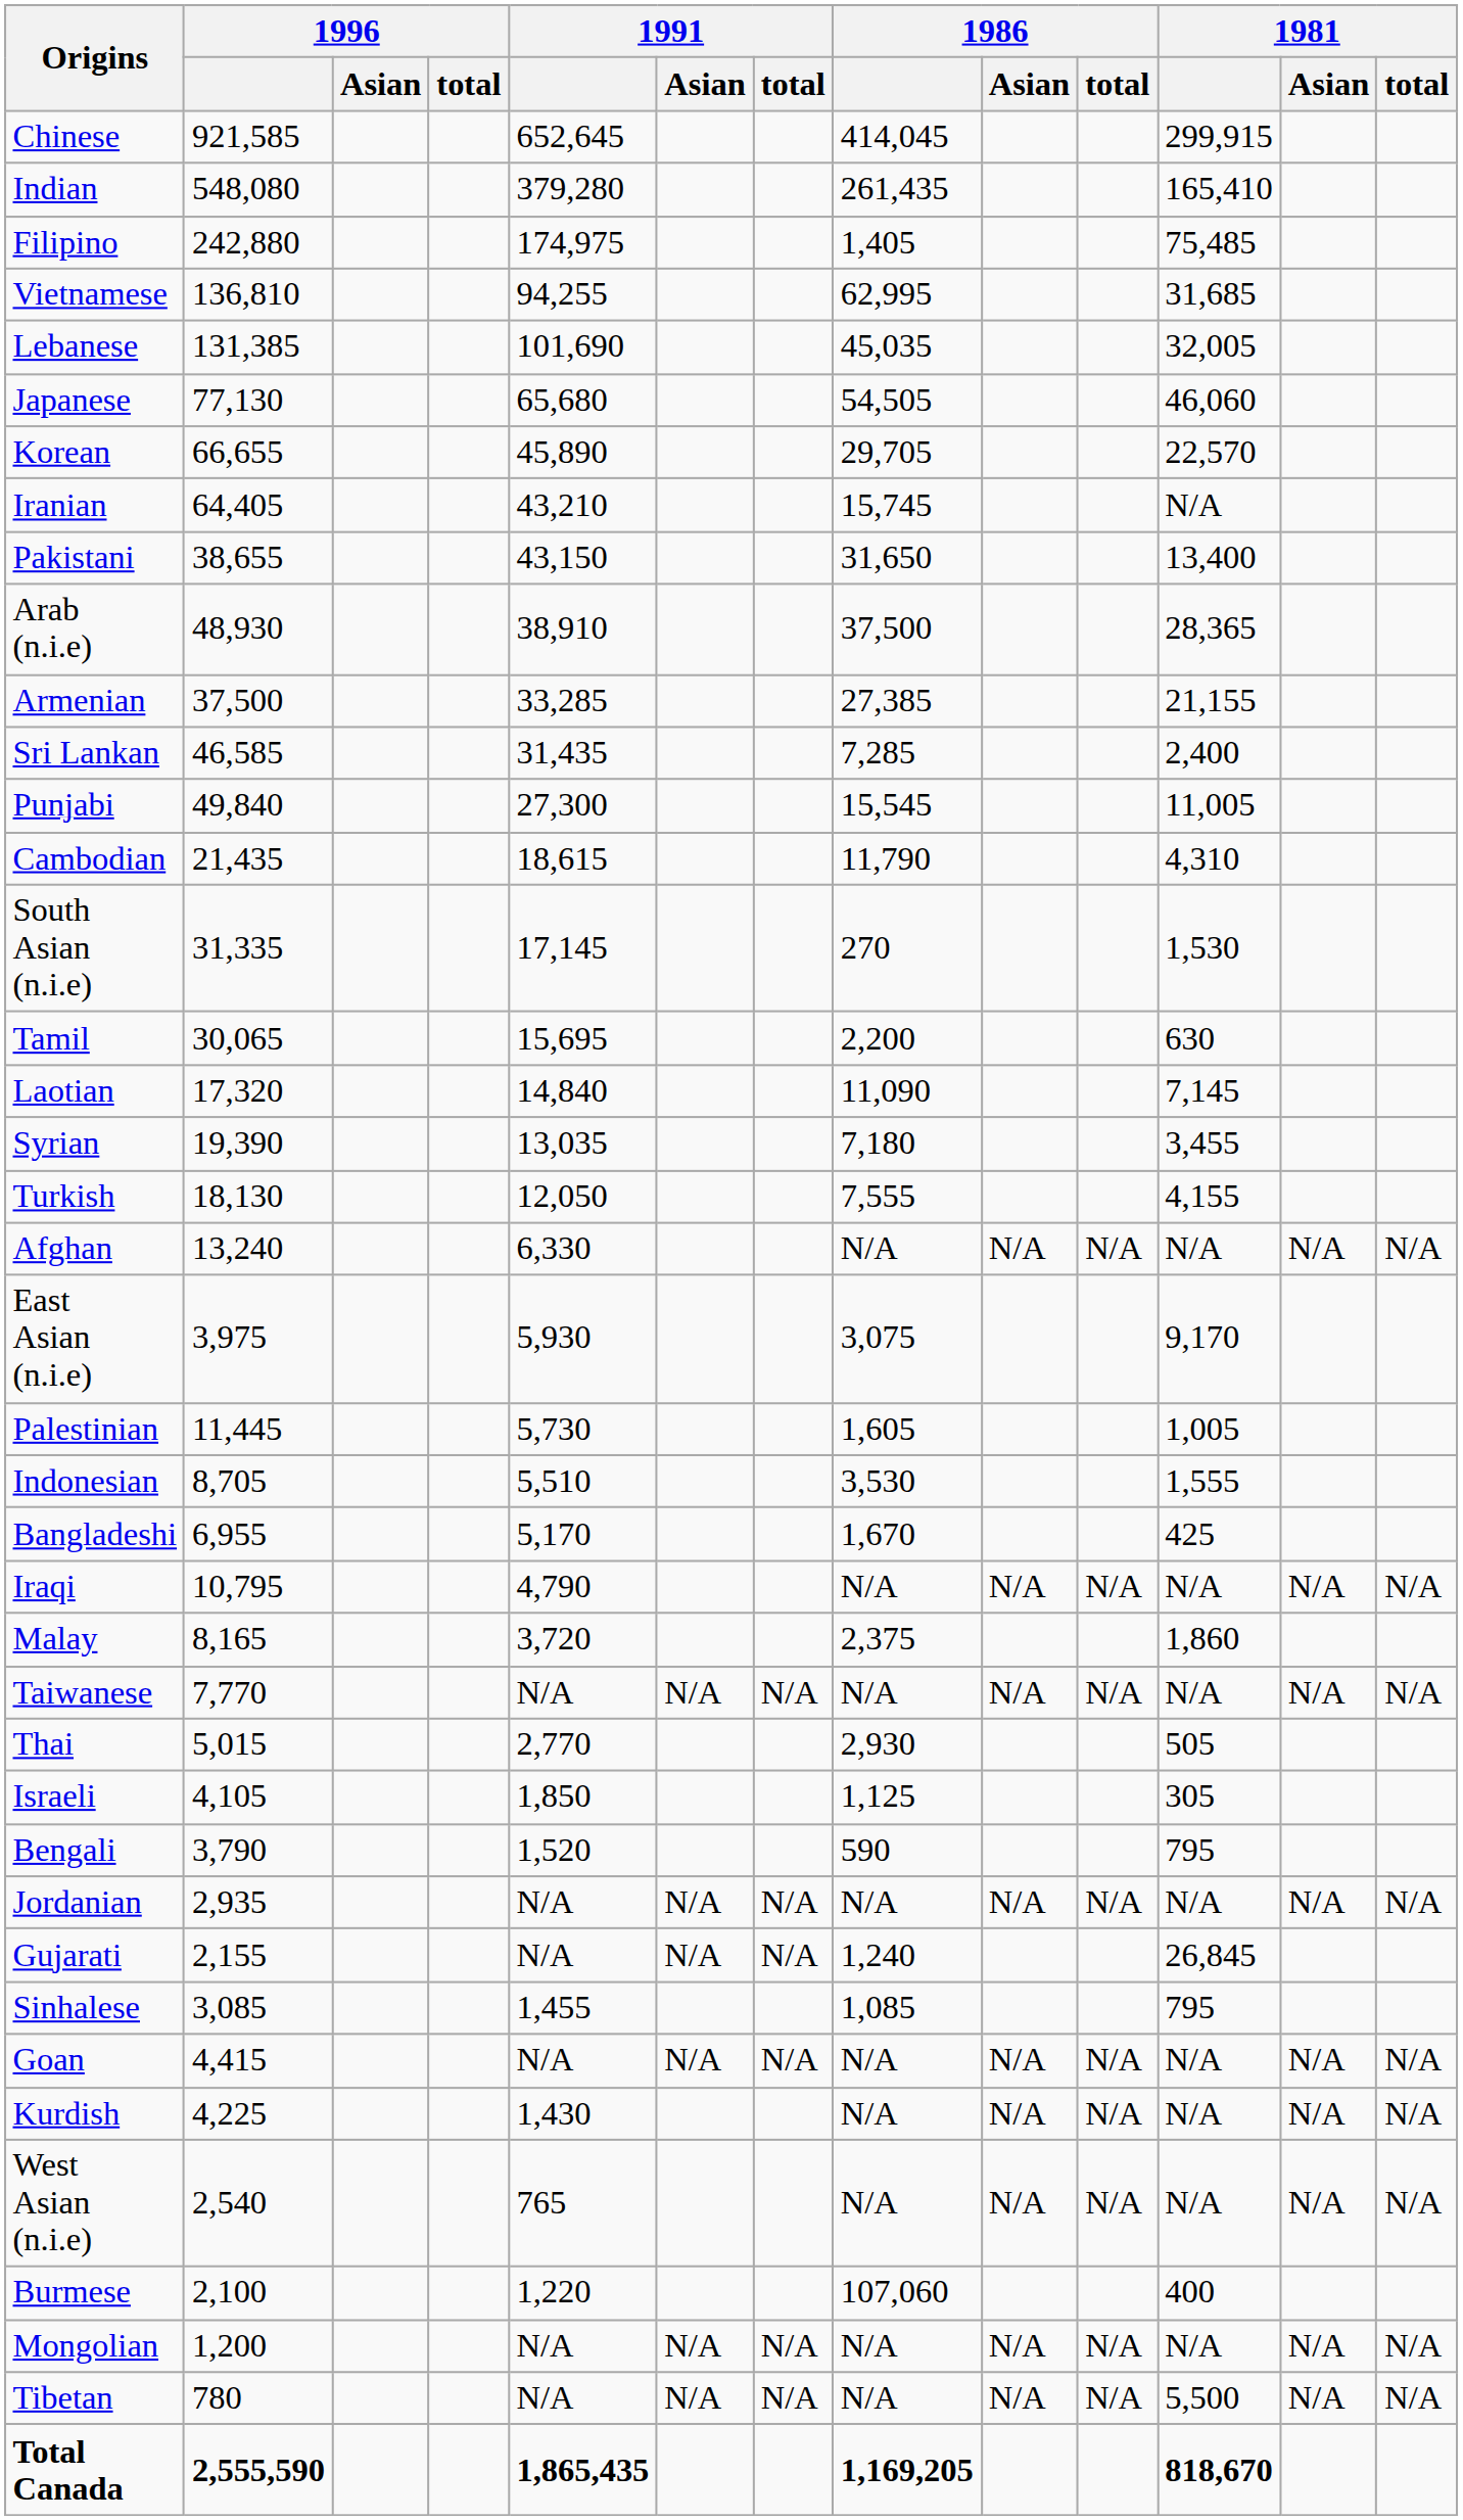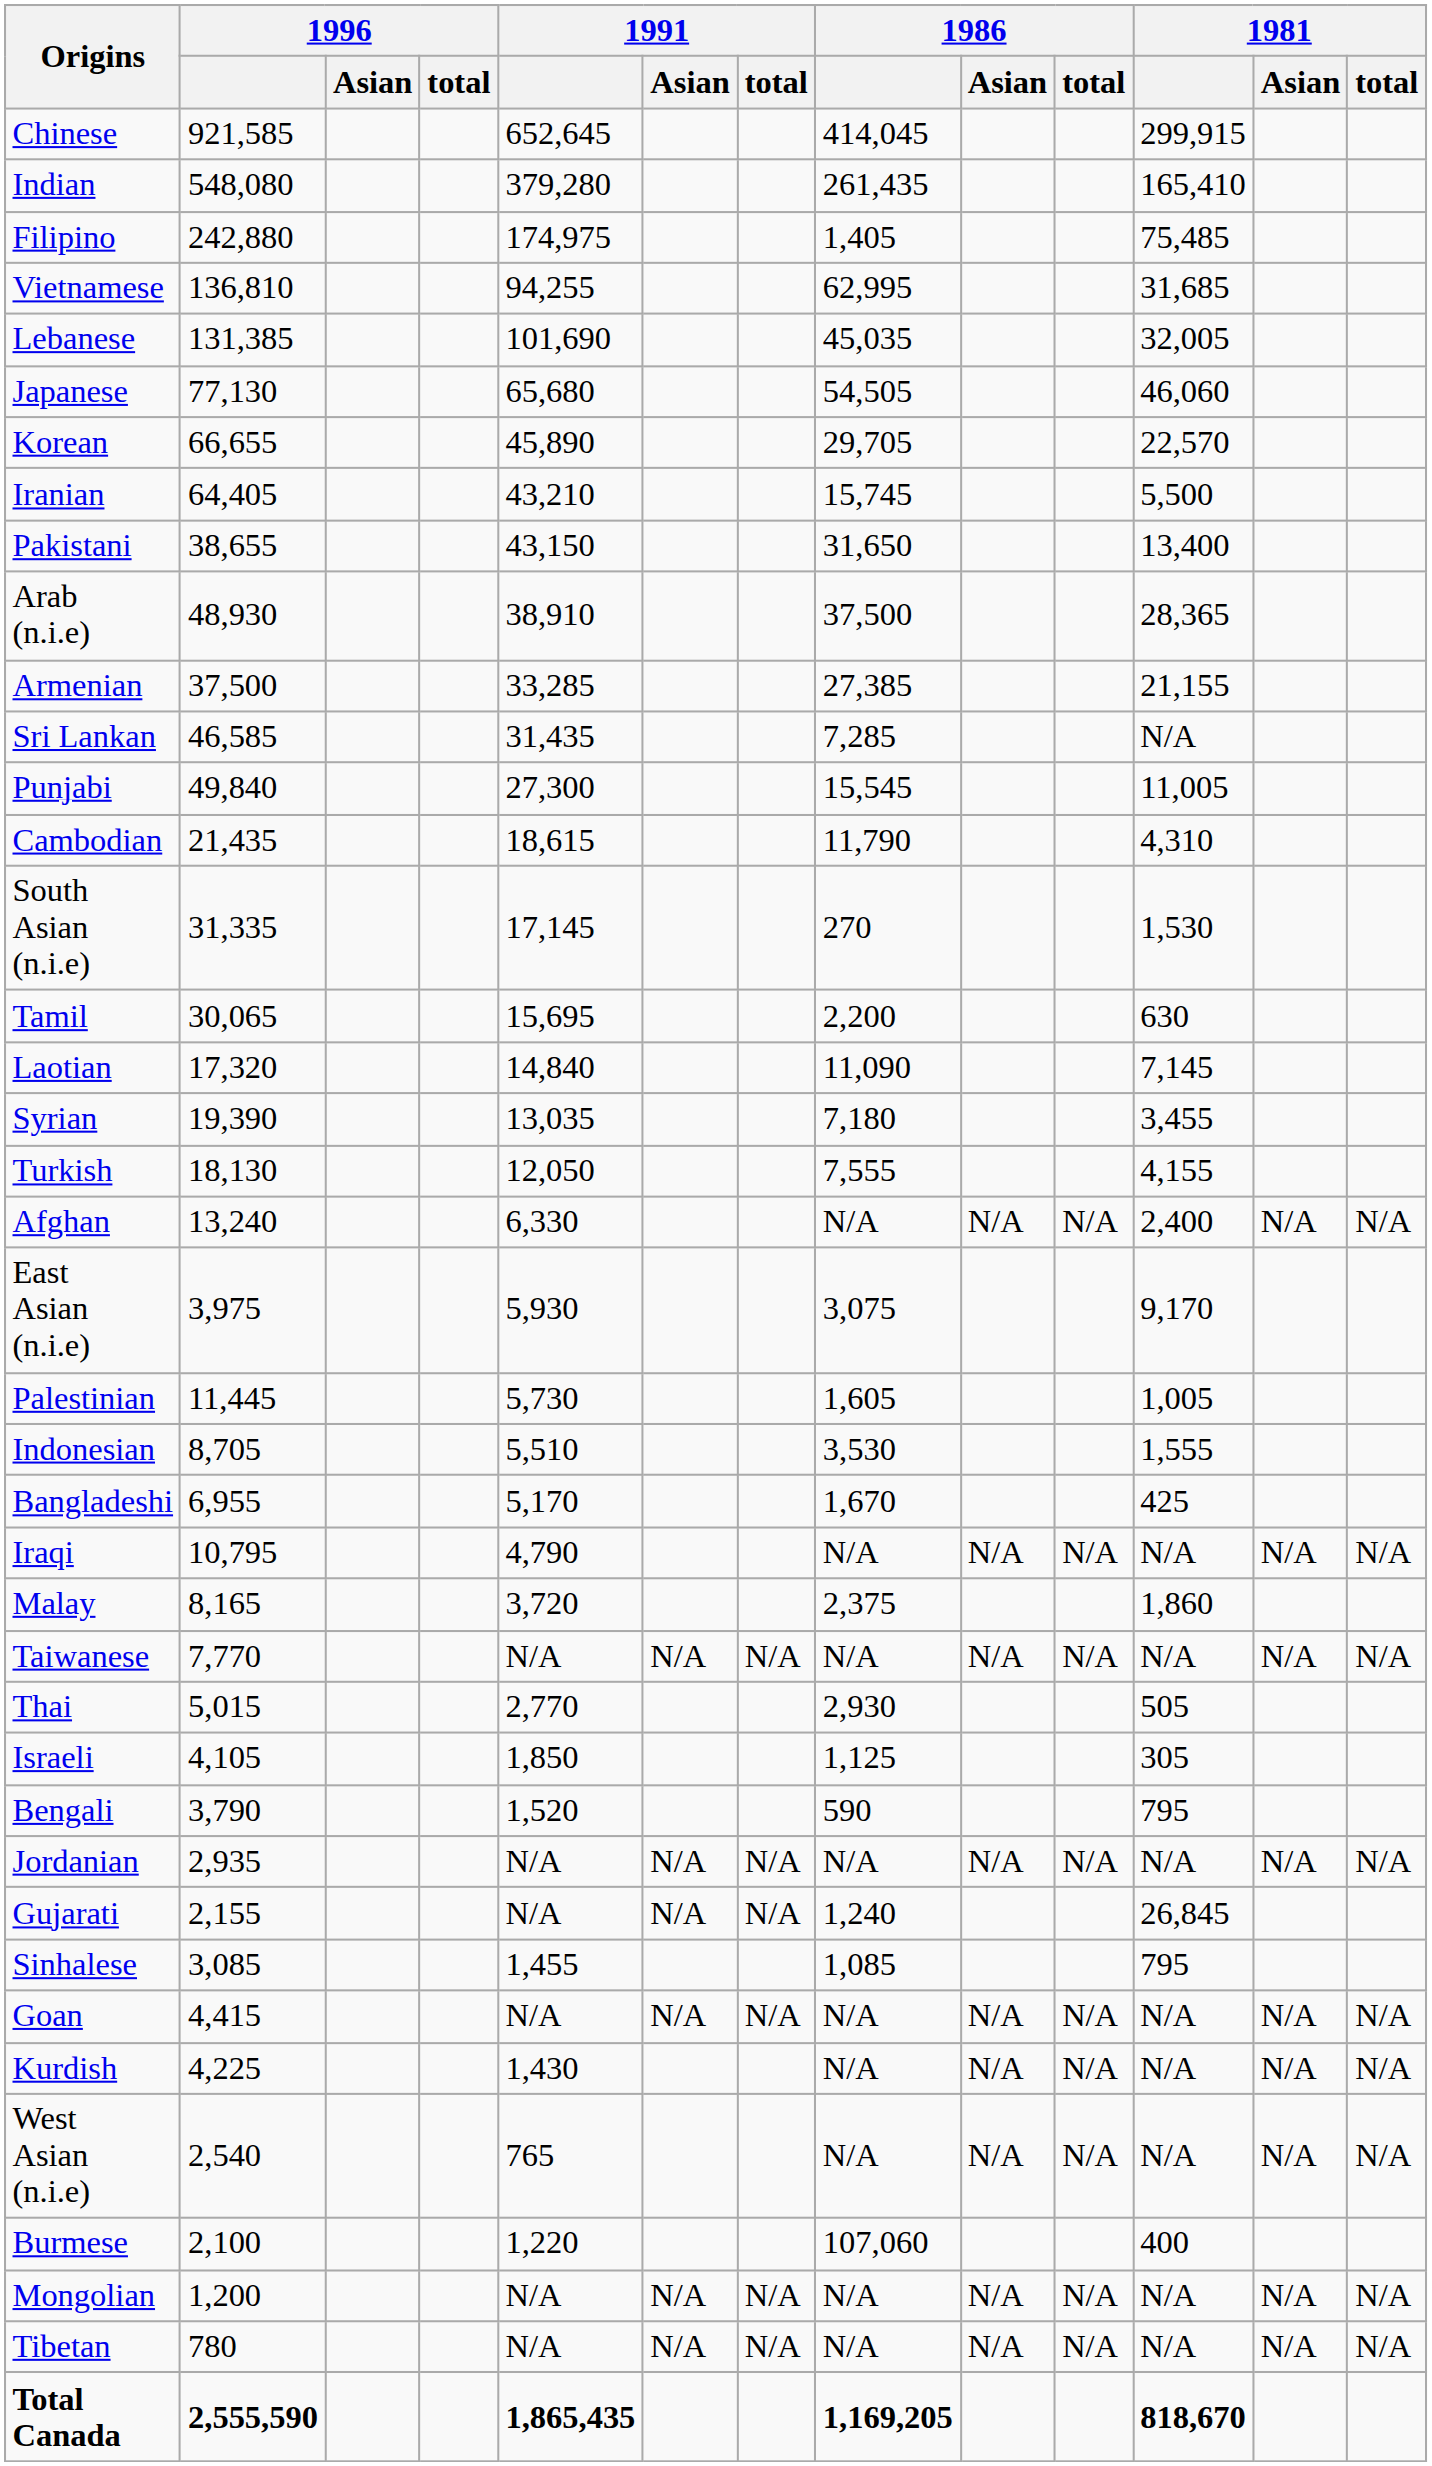Iranian | 1981: N/A -> 5,500
Sri Lankan | 1981: 2,400 -> N/A
Afghan | 1981: N/A -> 2,400
Tibetan | 1981: 5,500 -> N/A
